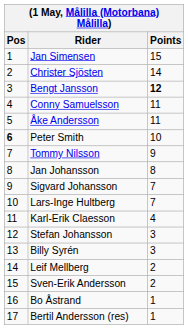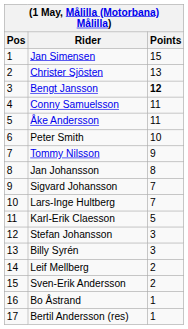Christer Sjösten | Points: 14 -> 13
Peter Smith | Pos: bold -> normal
Karl-Erik Claesson | Points: 4 -> 5
